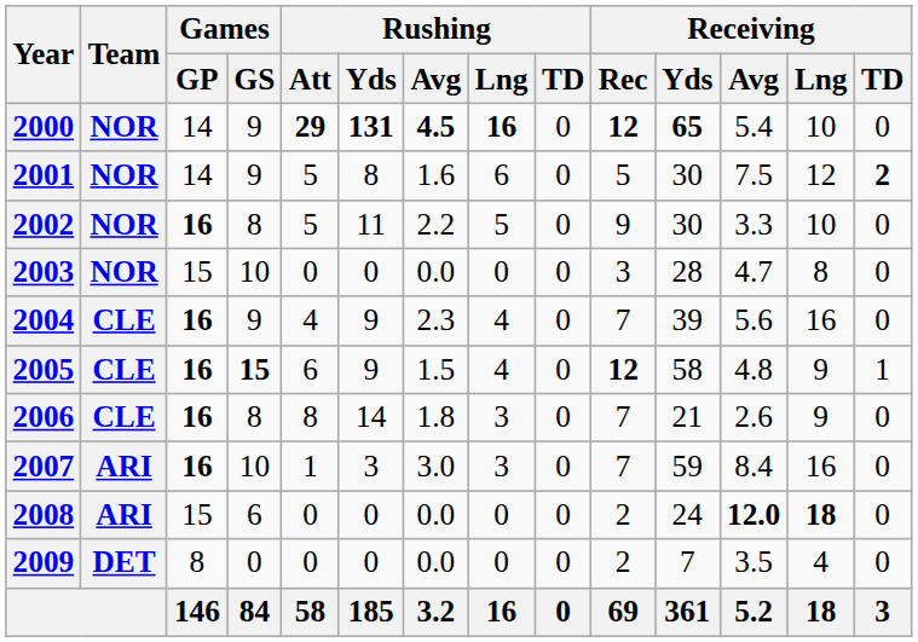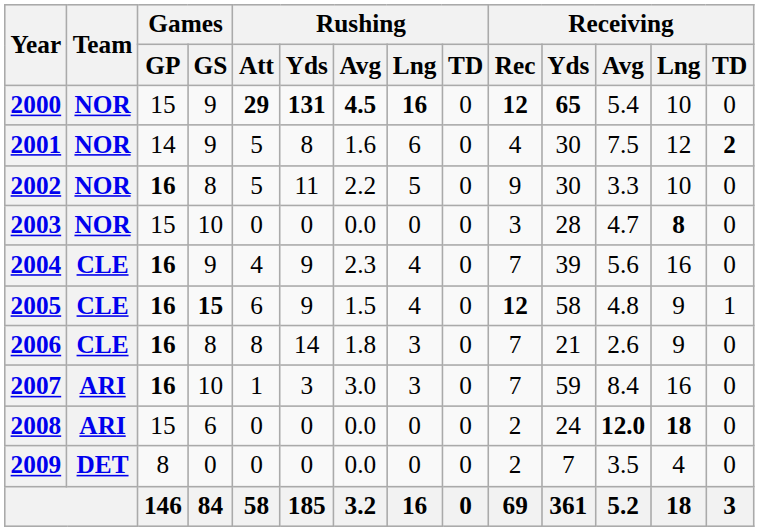2000 | Games / GP: 14 -> 15
2001 | Receiving / Rec: 5 -> 4
2003 | Receiving / Lng: normal -> bold
